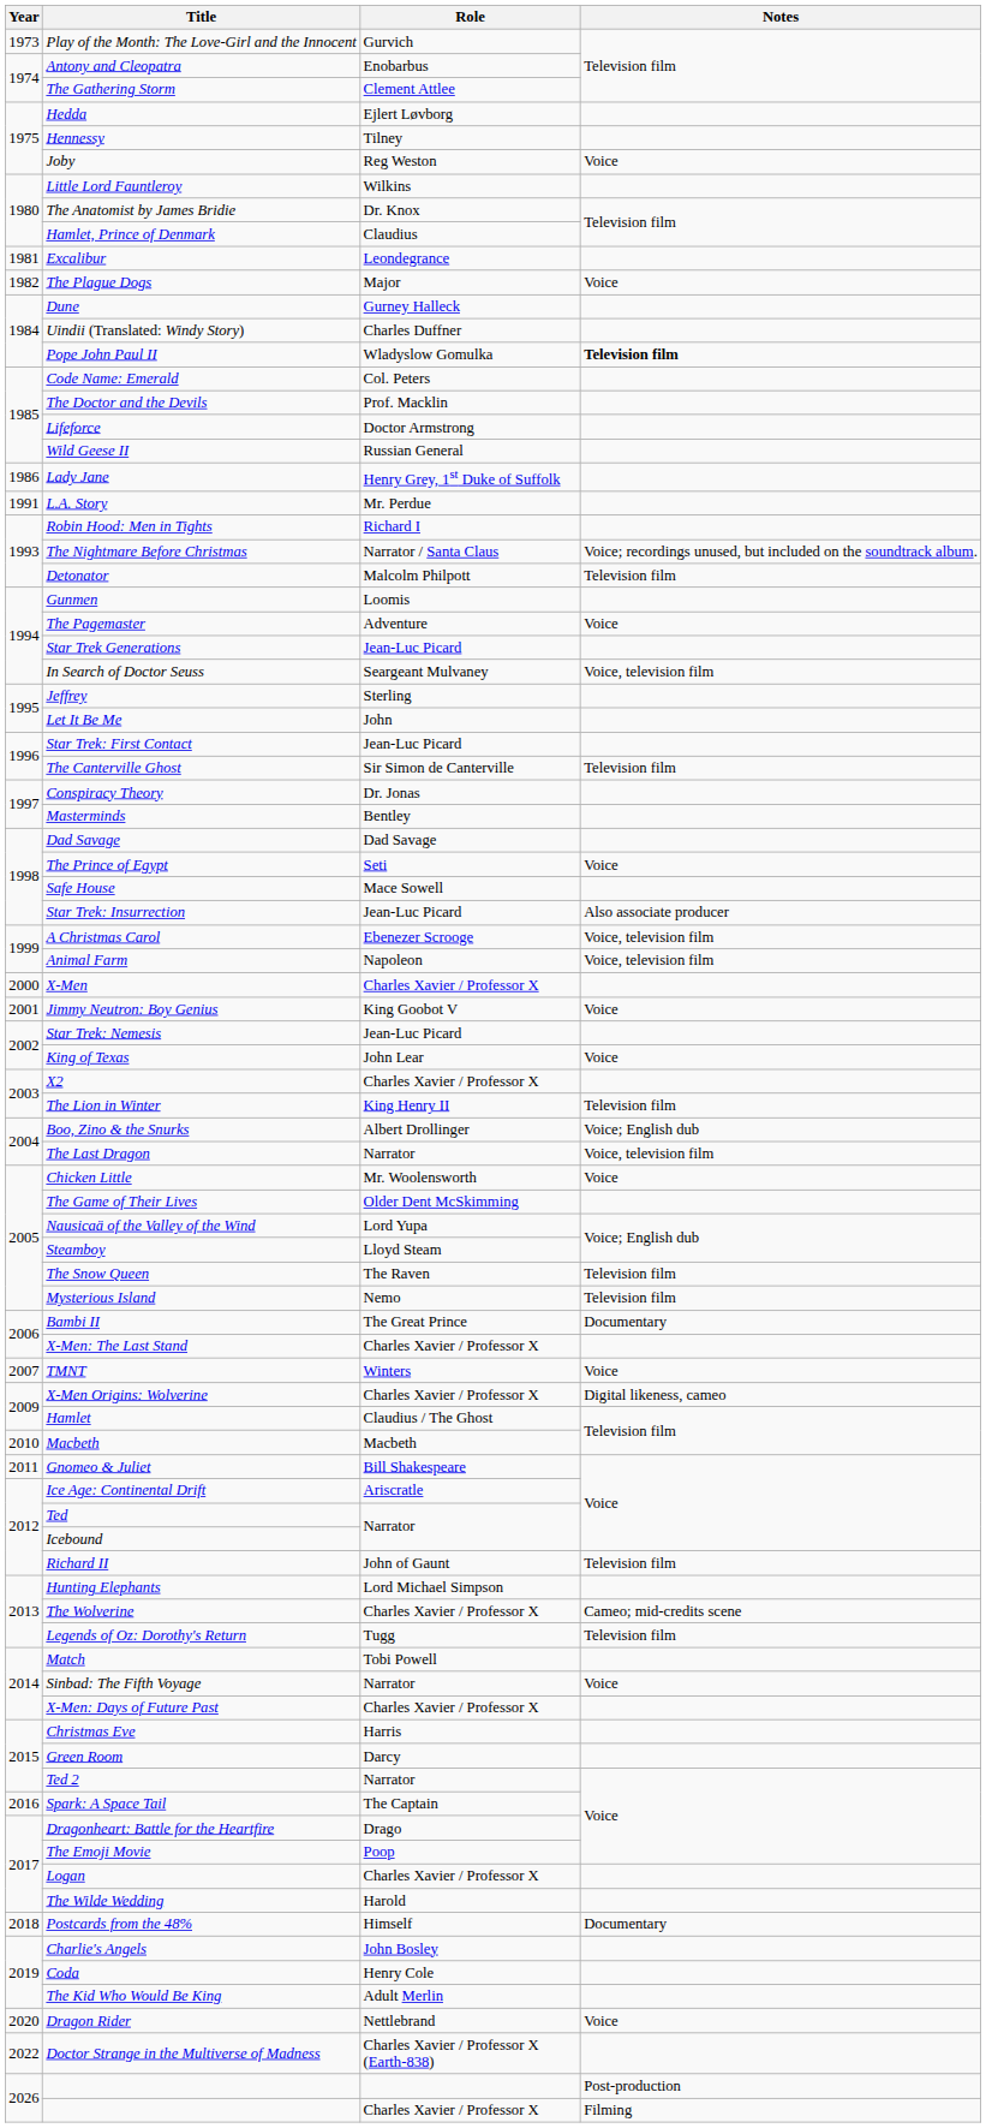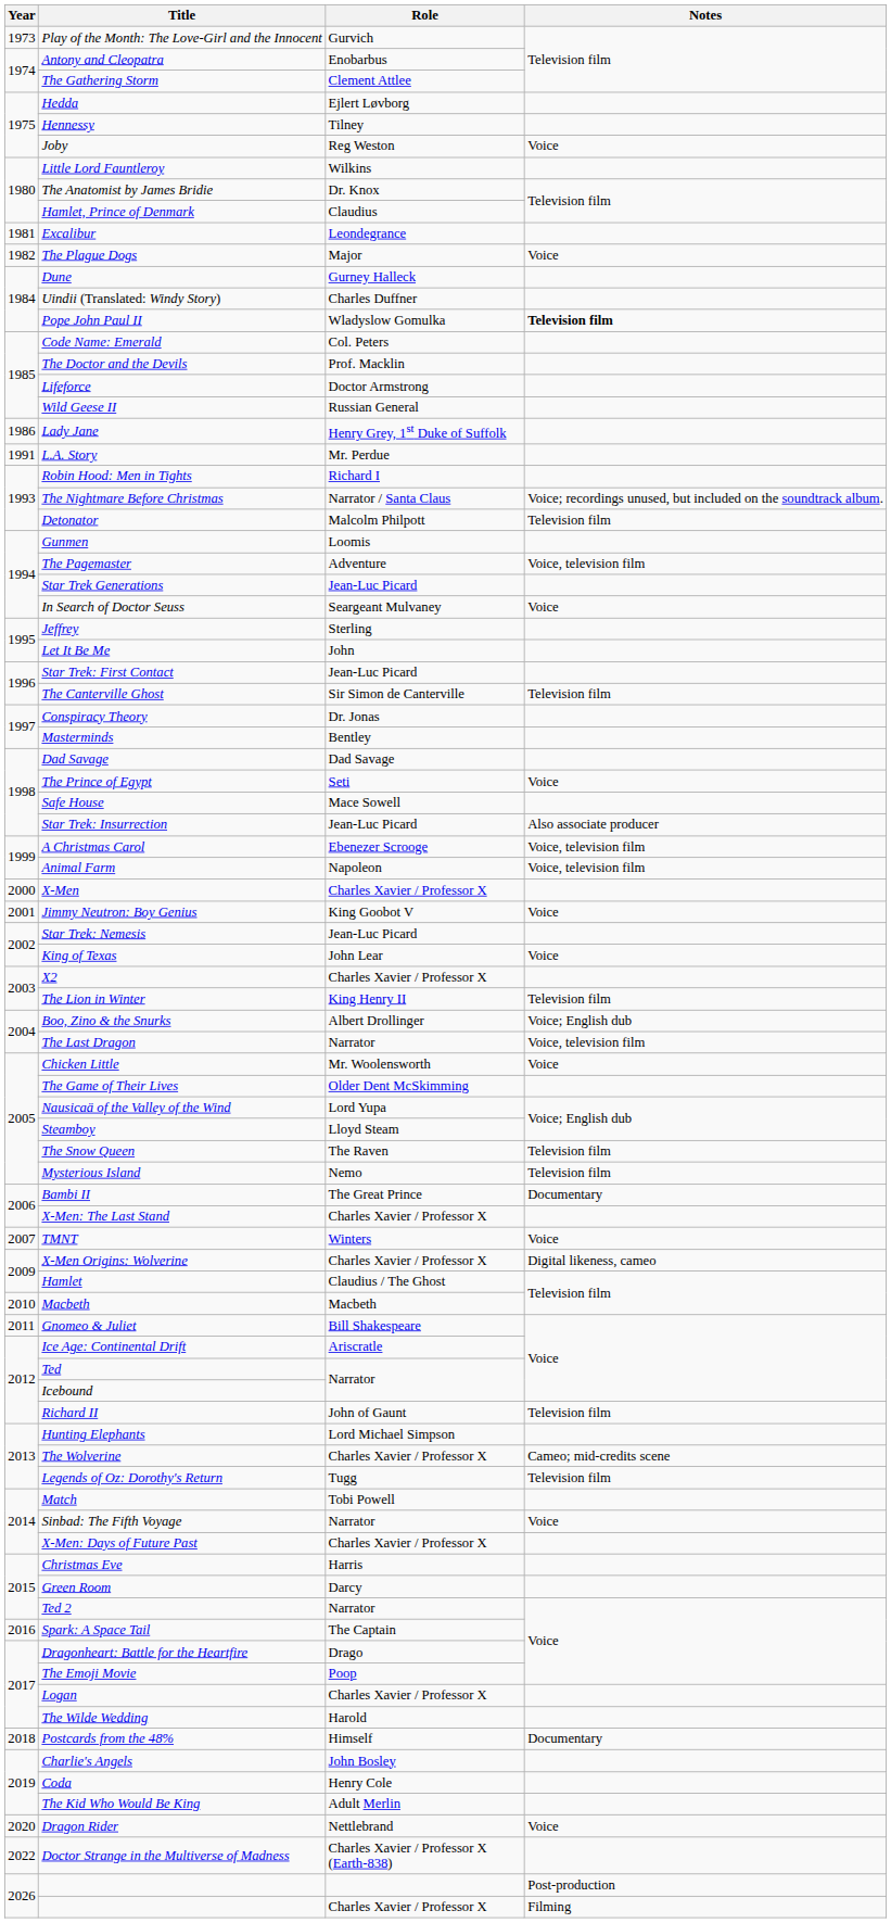The Pagemaster | Notes: Voice -> Voice, television film
In Search of Doctor Seuss | Notes: Voice, television film -> Voice
